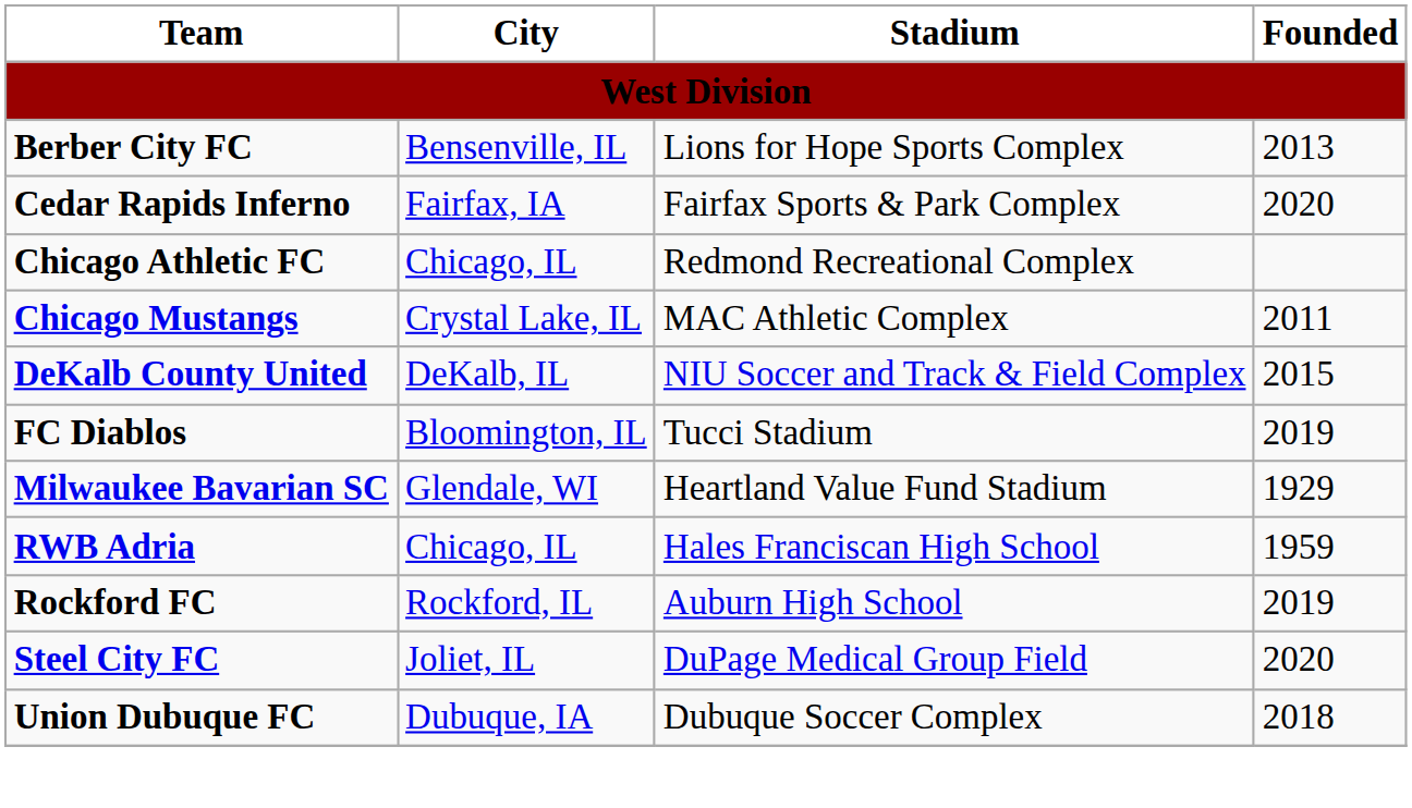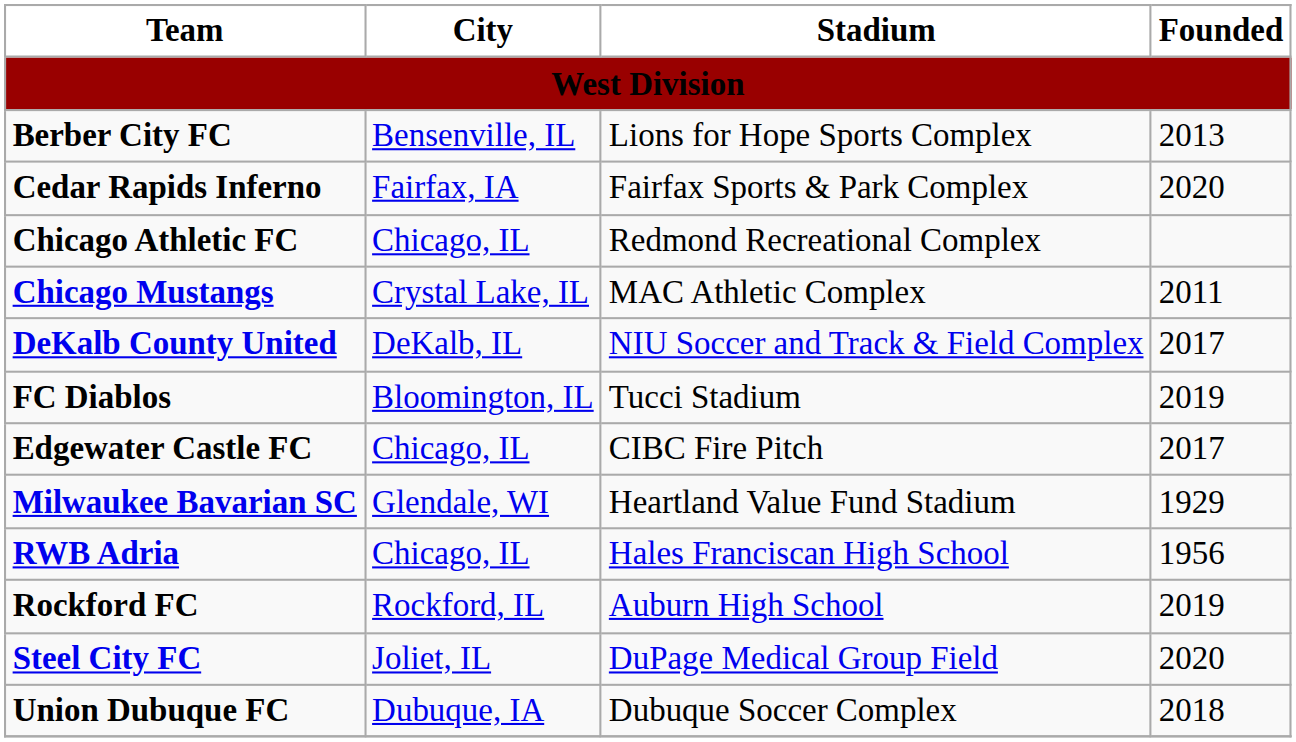DeKalb County United | Founded: 2015 -> 2017
+ row: Edgewater Castle FC | Chicago, IL | CIBC Fire Pitch | 2017
RWB Adria | Founded: 1959 -> 1956
